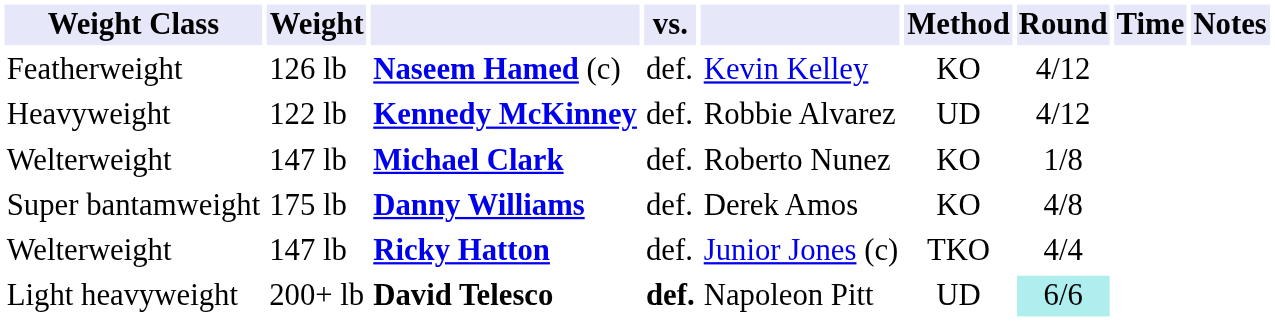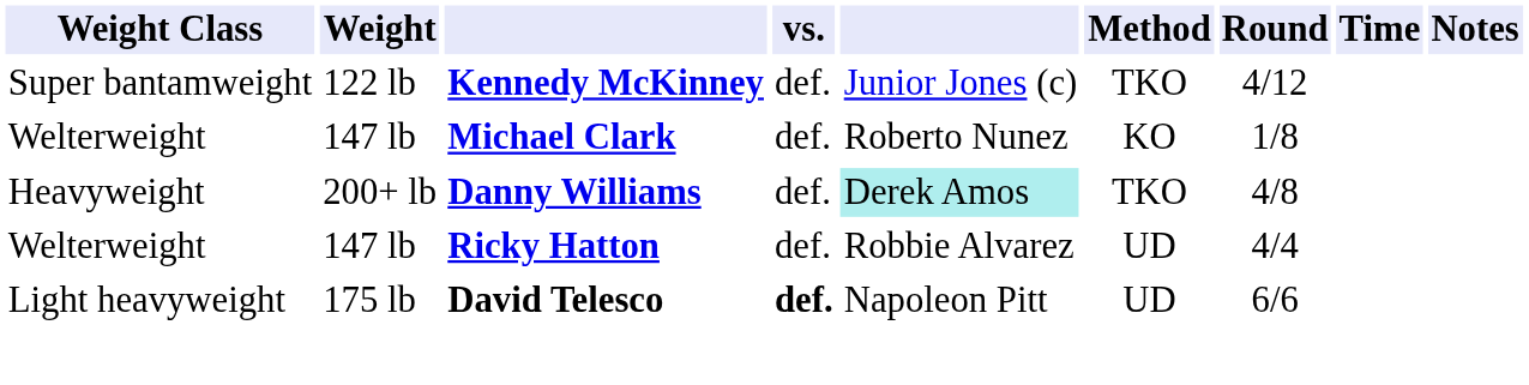- row: Featherweight | 126 lb | Naseem Hamed (c) | def. | Kevin Kelley | KO | 4/12
Kennedy McKinney | Weight Class: Heavyweight -> Super bantamweight
Kennedy McKinney | column 5: Robbie Alvarez -> Junior Jones (c)
Kennedy McKinney | Method: UD -> TKO
Danny Williams | Weight Class: Super bantamweight -> Heavyweight
Danny Williams | Weight: 175 lb -> 200+ lb
Danny Williams | column 5: no background -> paleturquoise background
Danny Williams | Method: KO -> TKO
Ricky Hatton | column 5: Junior Jones (c) -> Robbie Alvarez
Ricky Hatton | Method: TKO -> UD
David Telesco | Weight: 200+ lb -> 175 lb
David Telesco | Round: paleturquoise background -> no background
